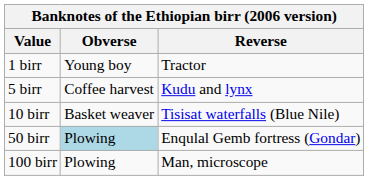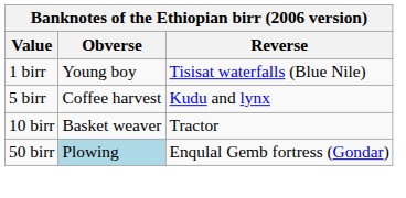1 birr | Reverse: Tractor -> Tisisat waterfalls (Blue Nile)
10 birr | Reverse: Tisisat waterfalls (Blue Nile) -> Tractor
- row: 100 birr | Plowing | Man, microscope
